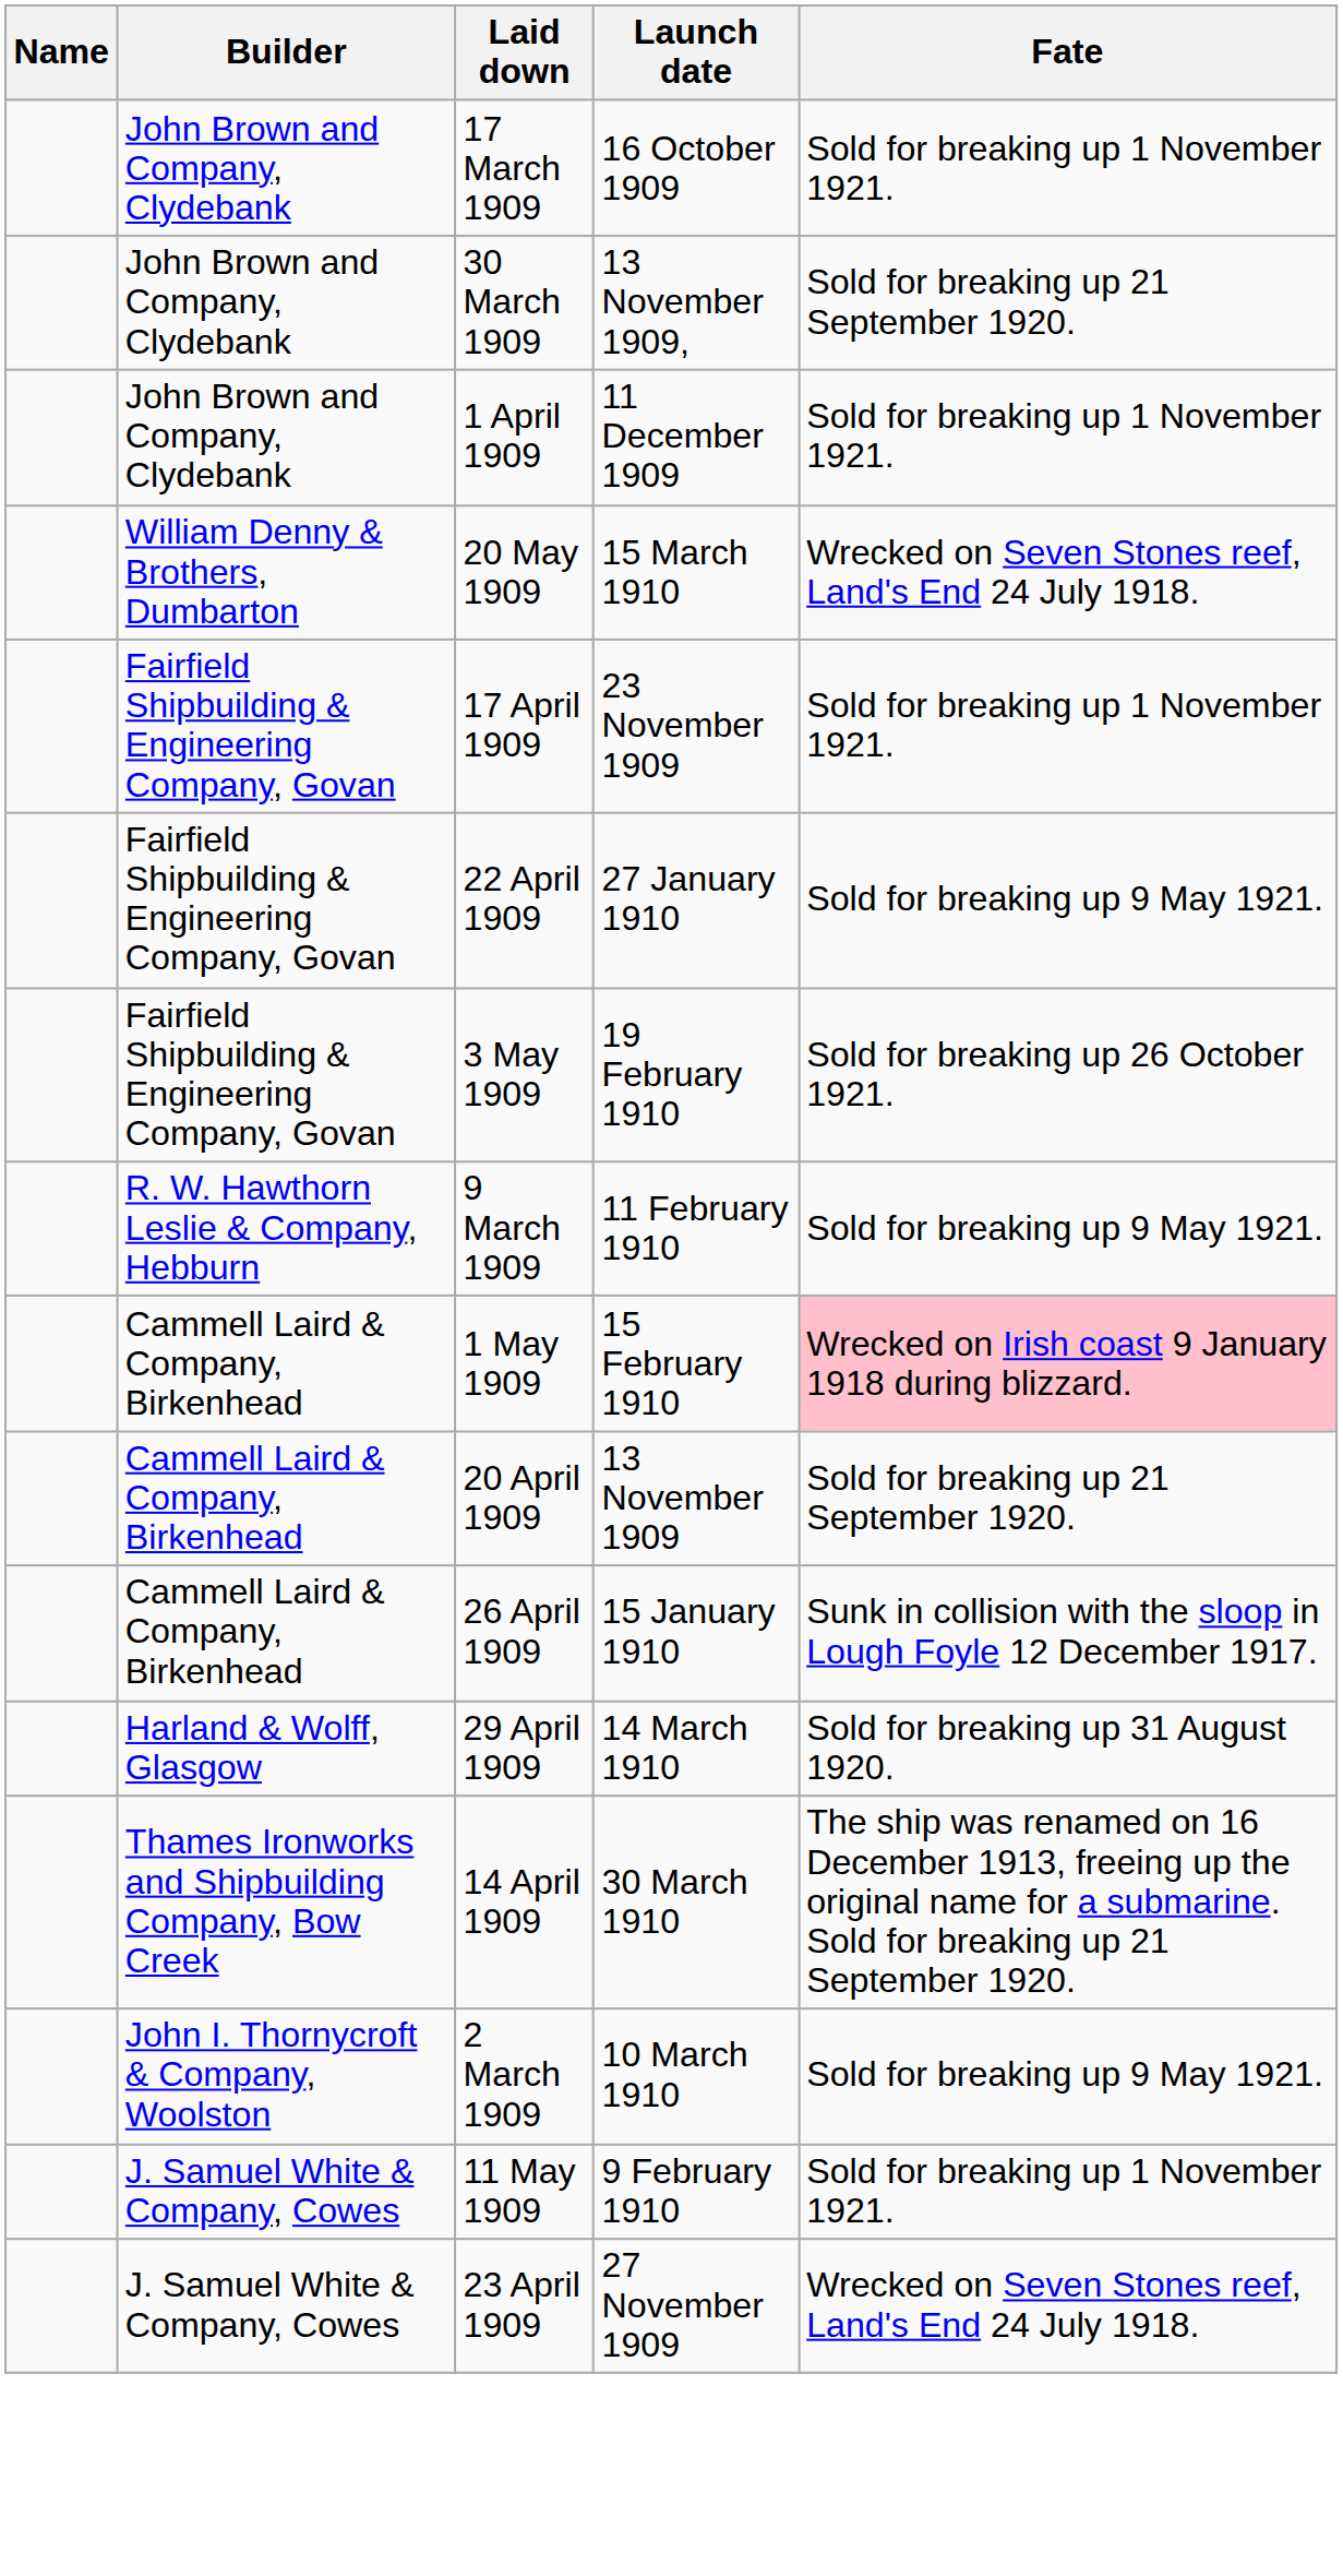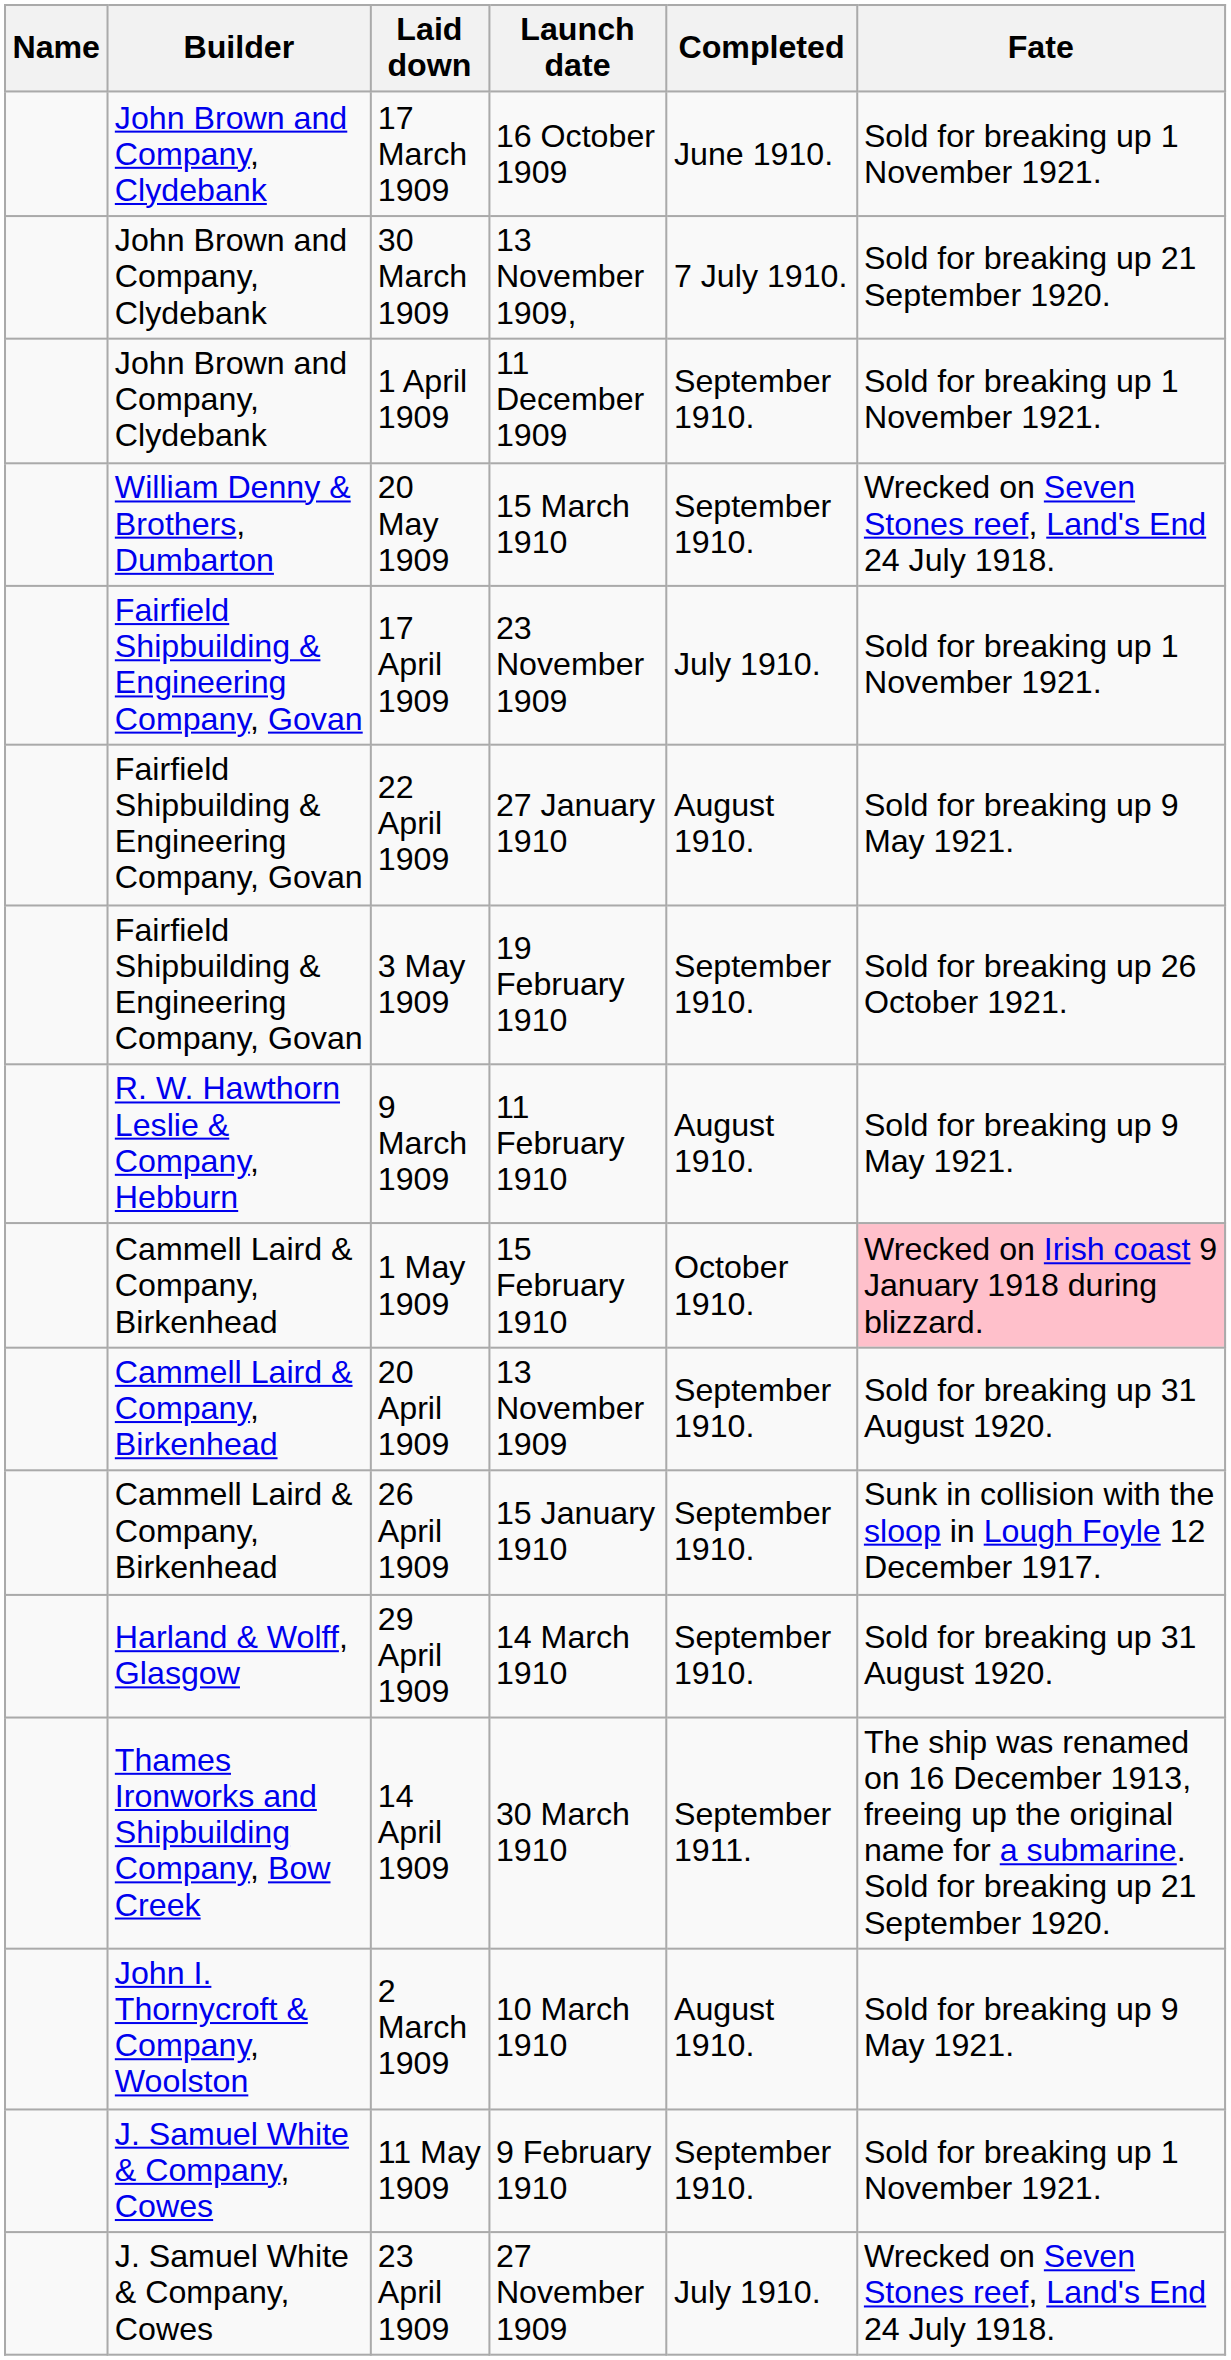+ column: Completed | June 1910. | 7 July 1910. | September 1910. | September 1910. | July 1910. | August 1910. | September 1910. | August 1910. | October 1910. | September 1910. | September 1910. | September 1910. | September 1911. | August 1910. | September 1910. | July 1910.
20 April 1909 | Fate: Sold for breaking up 21 September 1920. -> Sold for breaking up 31 August 1920.
